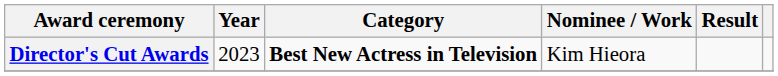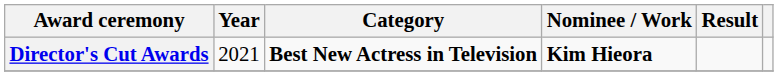Director's Cut Awards | Year: 2023 -> 2021
Director's Cut Awards | Nominee / Work: normal -> bold
